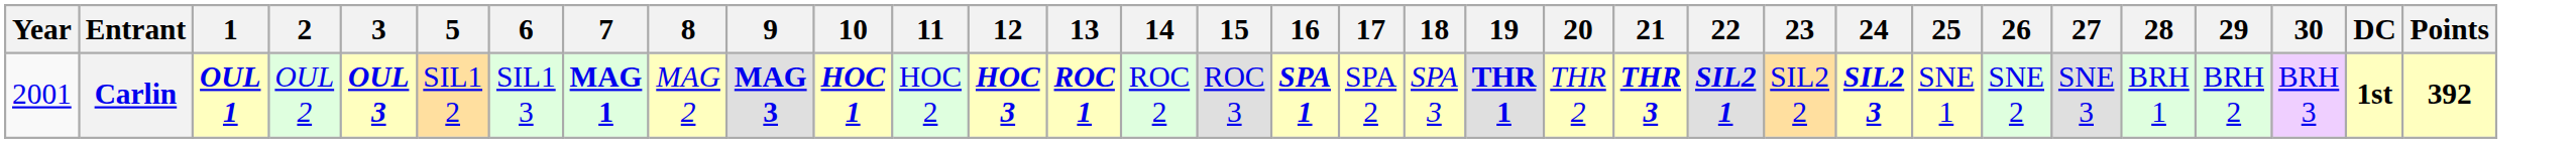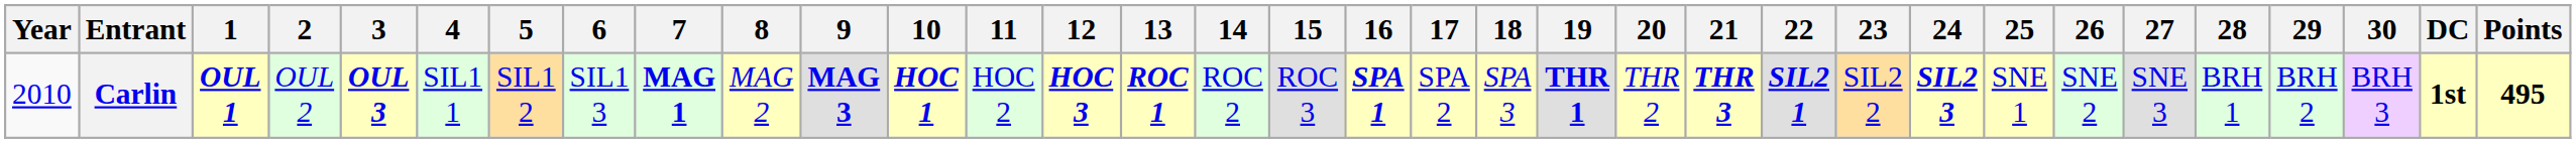+ column: 4 | SIL1 1
Carlin | Year: 2001 -> 2010
Carlin | Points: 392 -> 495
